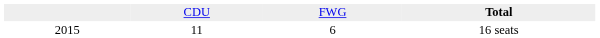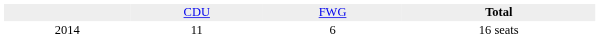16 seats | column 1: 2015 -> 2014
